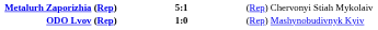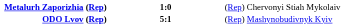Metalurh Zaporizhia (Rep) | column 2: 5:1 -> 1:0
ODO Lvov (Rep) | column 2: 1:0 -> 5:1
